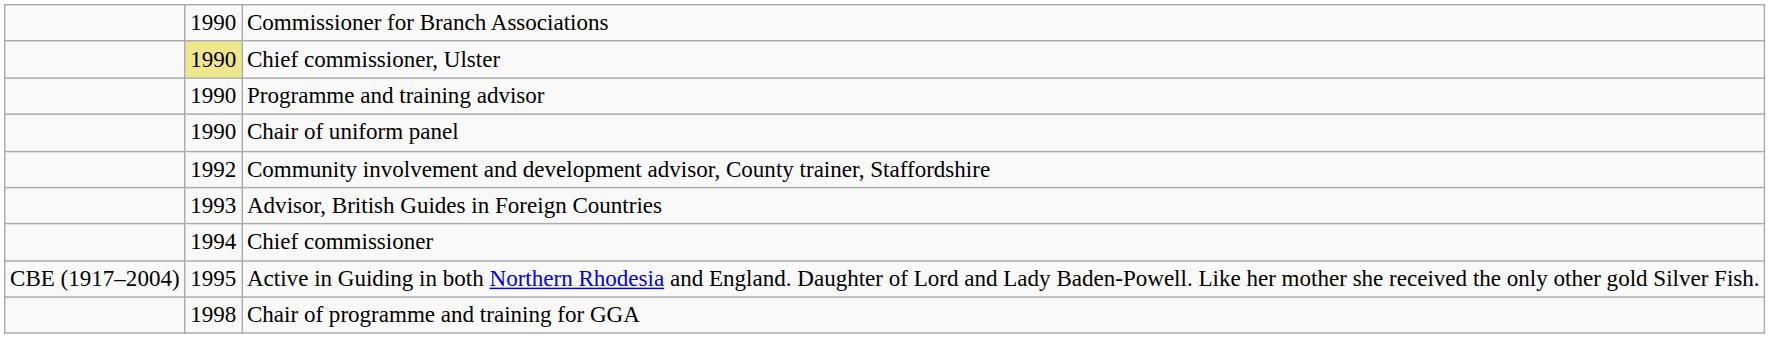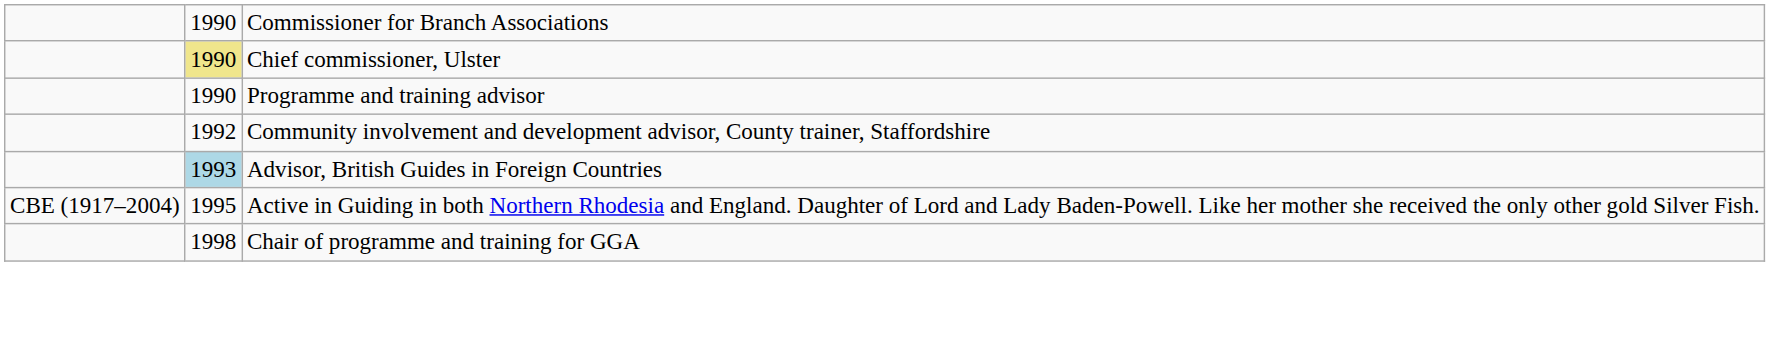- row: 1990 | Chair of uniform panel
Advisor, British Guides in Foreign Countries | column 2: no background -> lightblue background
- row: 1994 | Chief commissioner
